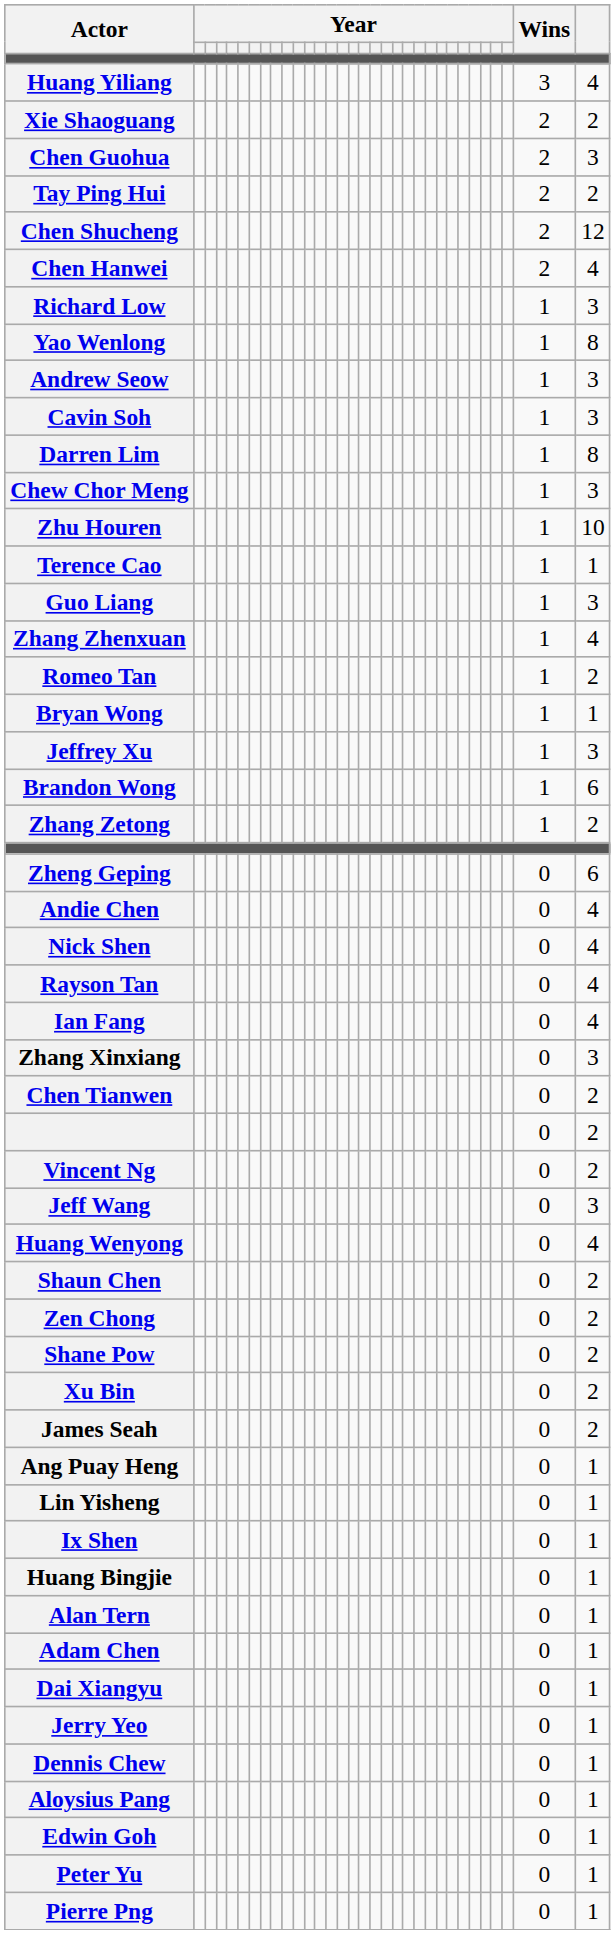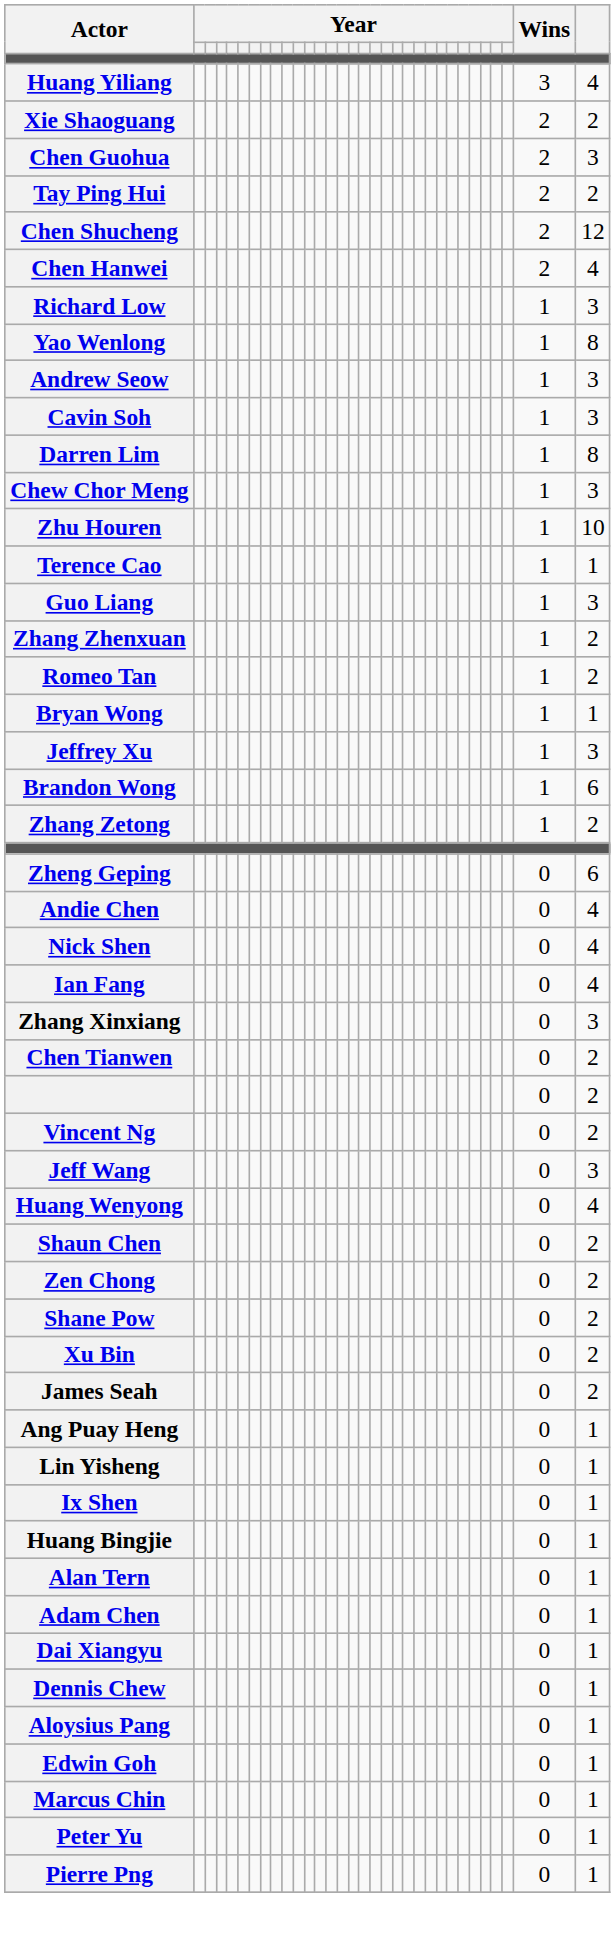Zhang Zhenxuan | column 32: 4 -> 2
- row: Rayson Tan | 0 | 4
- row: Jerry Yeo | 0 | 1
+ row: Marcus Chin | 0 | 1
